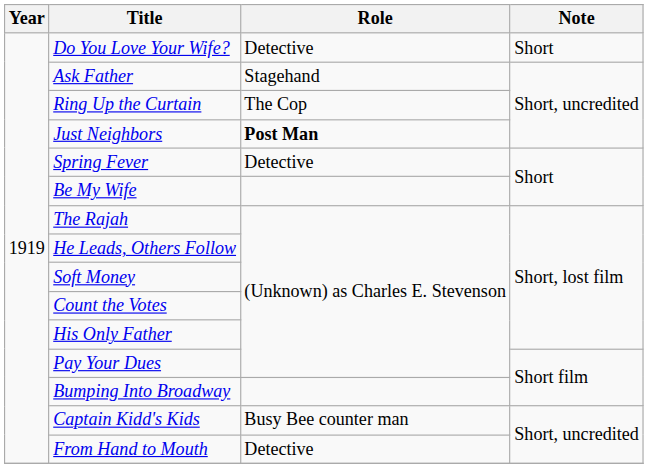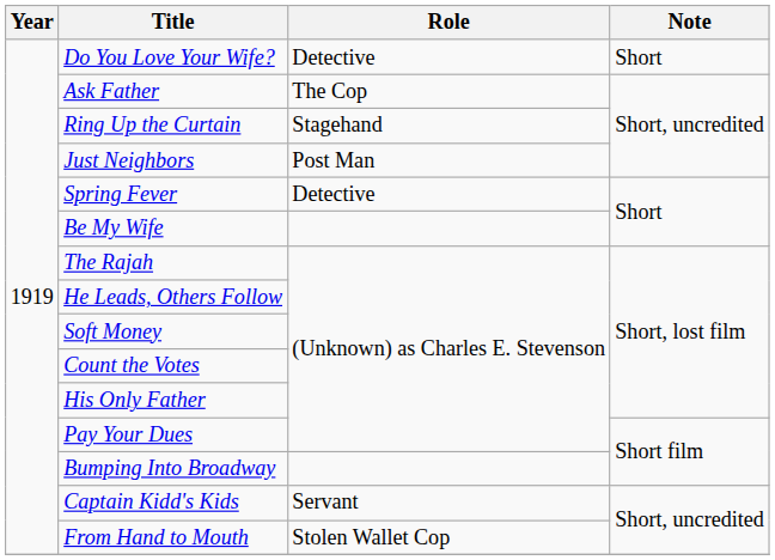Ask Father | Role: Stagehand -> The Cop
Ring Up the Curtain | Role: The Cop -> Stagehand
Just Neighbors | Role: bold -> normal
Captain Kidd's Kids | Role: Busy Bee counter man -> Servant
From Hand to Mouth | Role: Detective -> Stolen Wallet Cop
